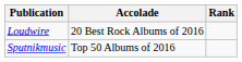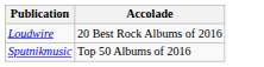- column: Rank
